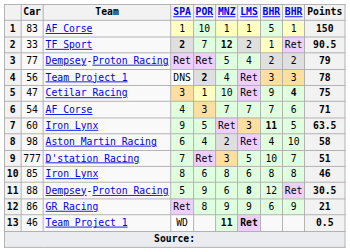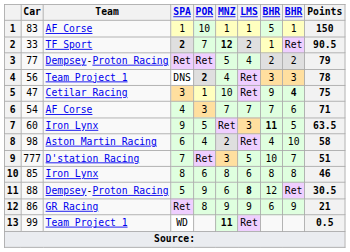13 | Car: 46 -> 99
13 | LMS: bold -> normal
